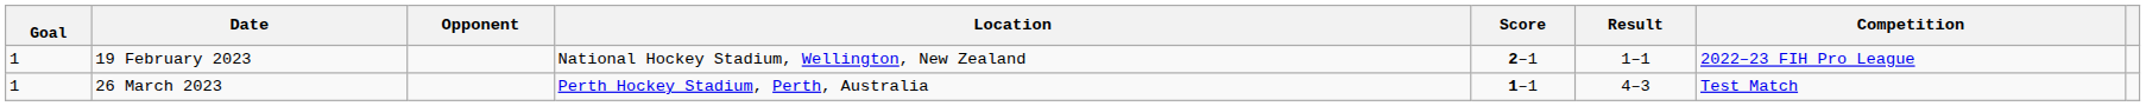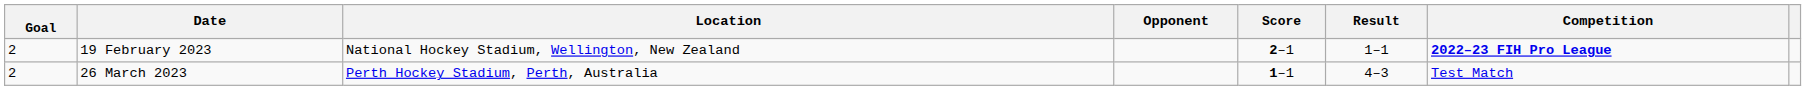columns swapped: Location <-> Opponent
19 February 2023 | Goal: 1 -> 2
19 February 2023 | Competition: normal -> bold
26 March 2023 | Goal: 1 -> 2
